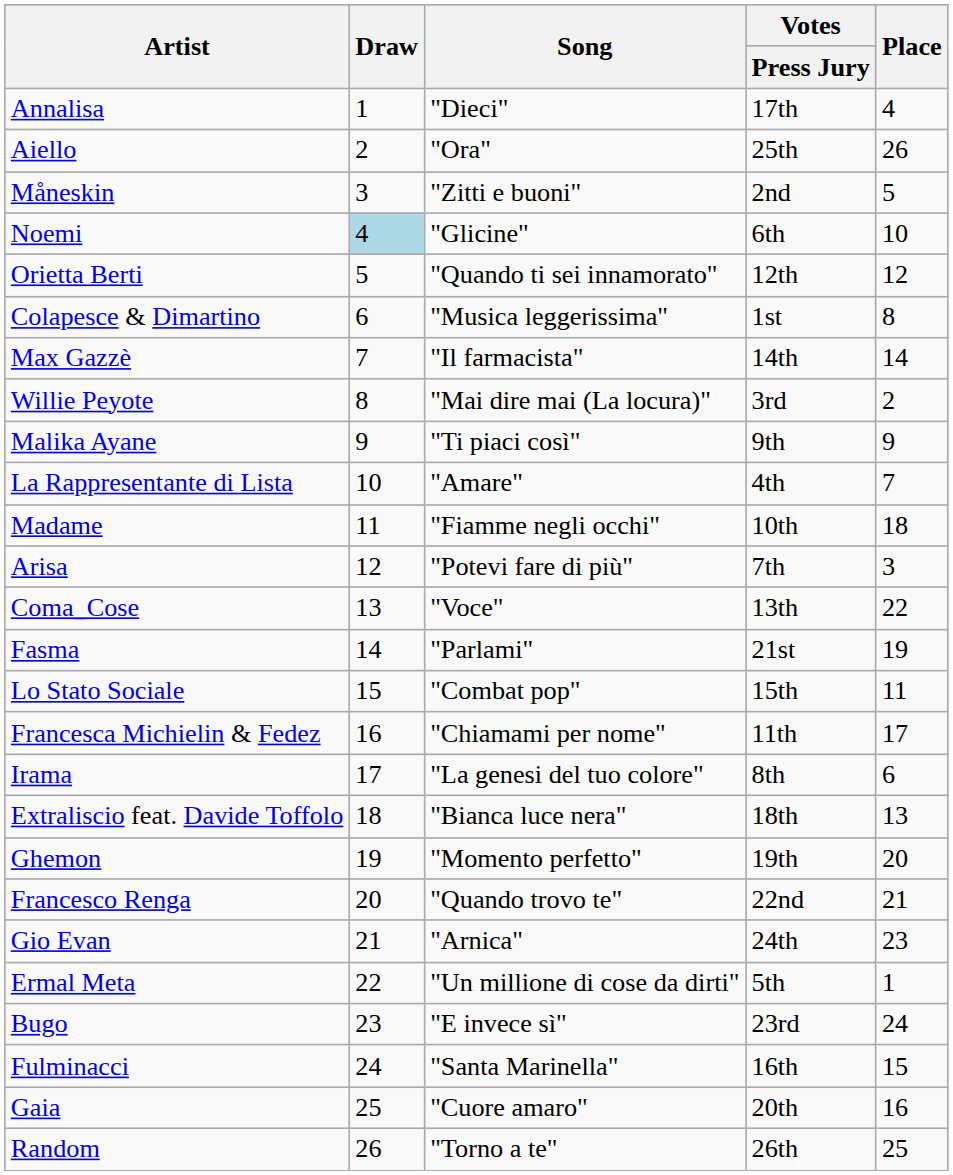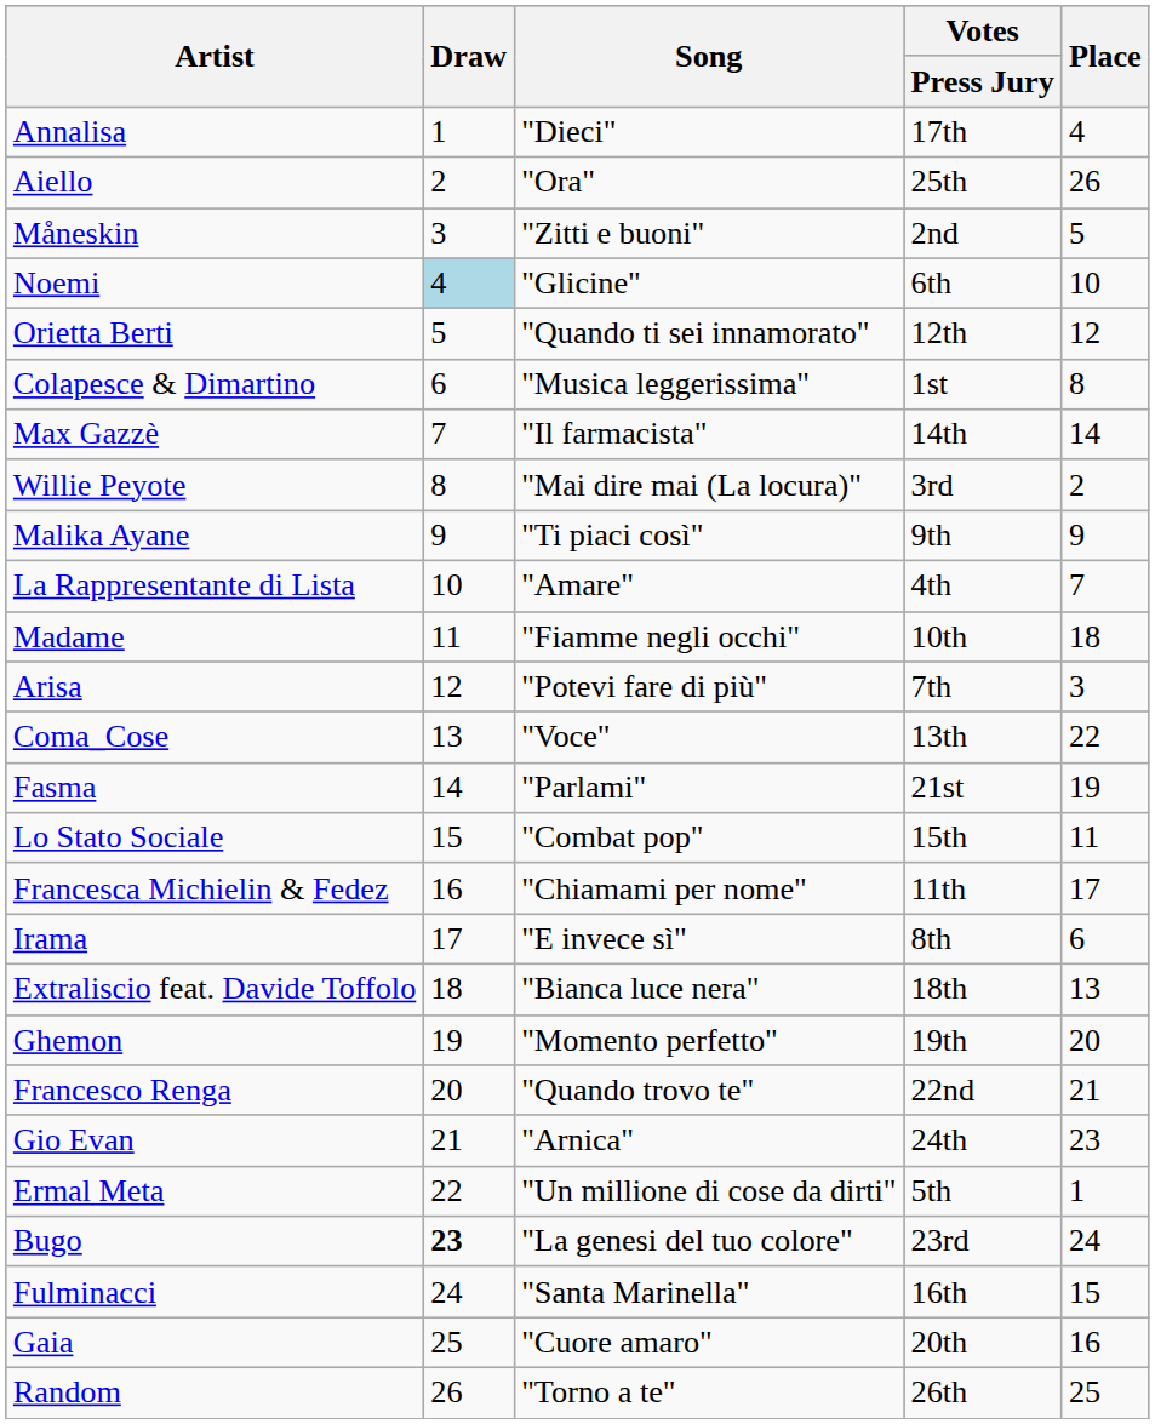Irama | Song: "La genesi del tuo colore" -> "E invece sì"
Bugo | Draw: normal -> bold
Bugo | Song: "E invece sì" -> "La genesi del tuo colore"
